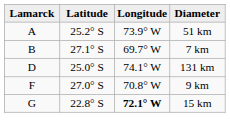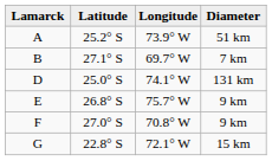+ row: E | 26.8° S | 75.7° W | 9 km
G | Longitude: bold -> normal
